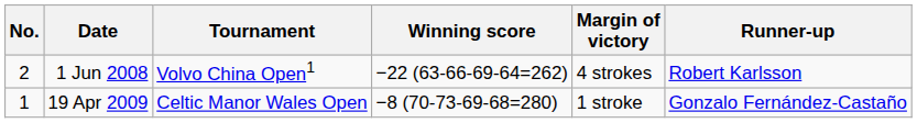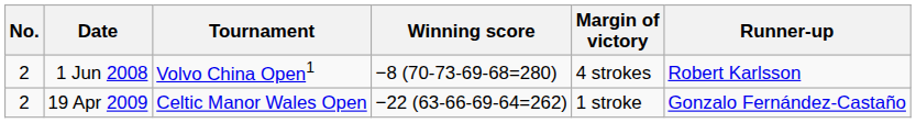1 Jun 2008 | Winning score: −22 (63-66-69-64=262) -> −8 (70-73-69-68=280)
19 Apr 2009 | No.: 1 -> 2
19 Apr 2009 | Winning score: −8 (70-73-69-68=280) -> −22 (63-66-69-64=262)
